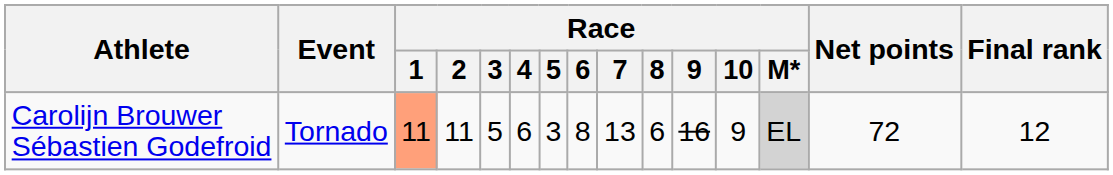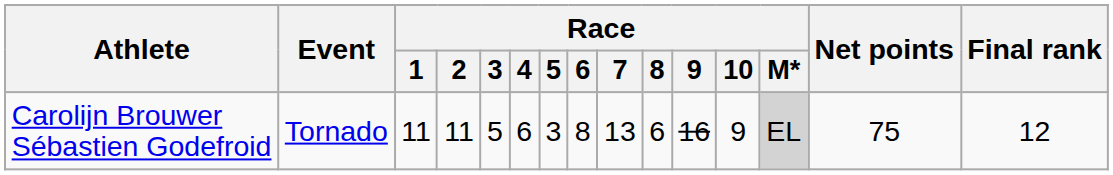Carolijn Brouwer Sébastien Godefroid | Race / 1: lightsalmon background -> no background
Carolijn Brouwer Sébastien Godefroid | Net points: 72 -> 75
